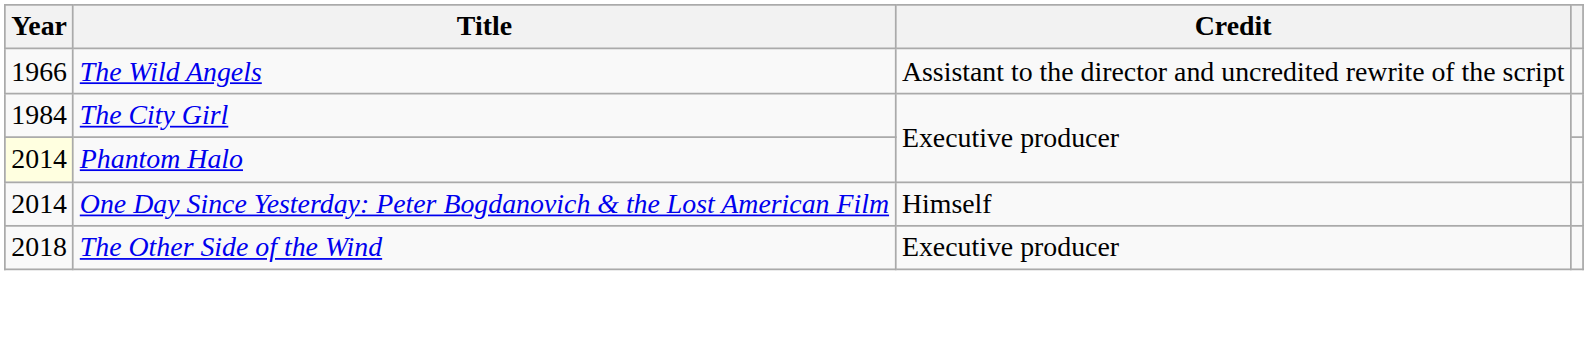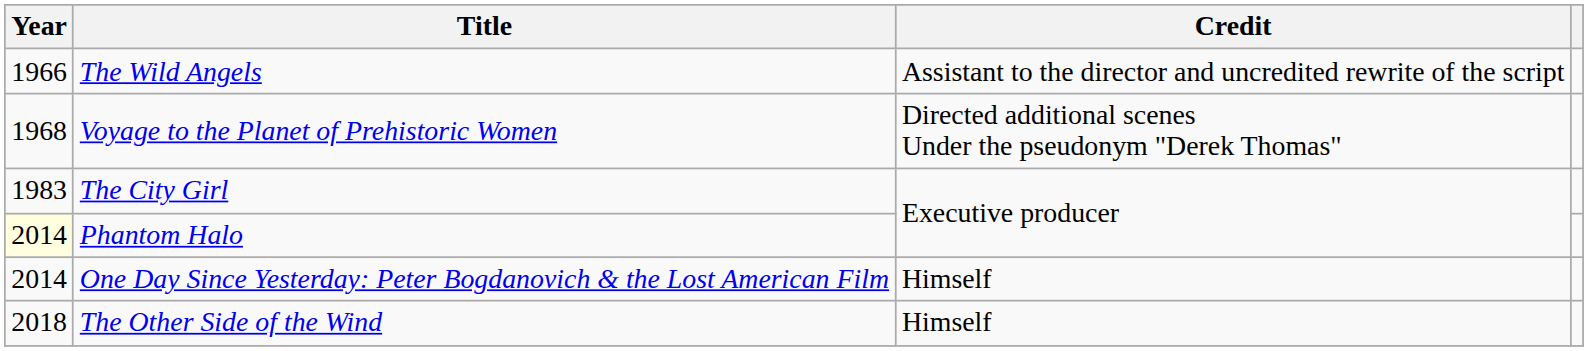+ row: 1968 | Voyage to the Planet of Prehistoric Women | Directed additional scenes Under the pseudonym "Derek Thomas"
The City Girl | Year: 1984 -> 1983
The Other Side of the Wind | Credit: Executive producer -> Himself
